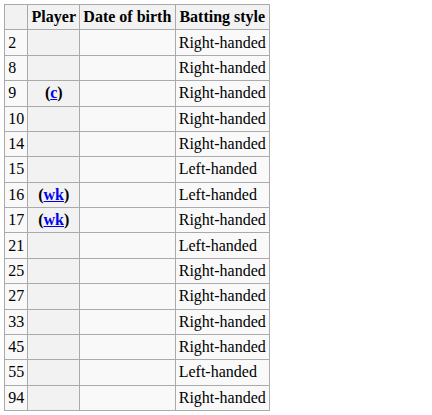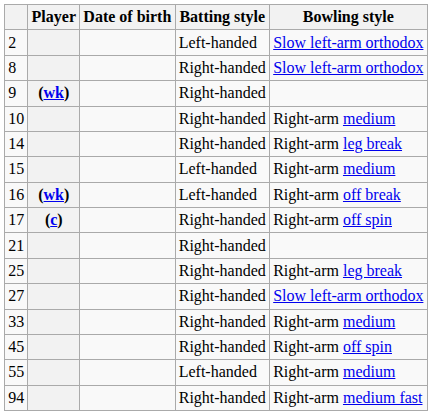+ column: Bowling style | Slow left-arm orthodox | Slow left-arm orthodox | Right-arm medium | Right-arm leg break | Right-arm medium | Right-arm off break | Right-arm off spin | Right-arm leg break | Slow left-arm orthodox | Right-arm medium | Right-arm off spin | Right-arm medium | Right-arm medium fast
2 | Batting style: Right-handed -> Left-handed
9 | Player: (c) -> (wk)
17 | Player: (wk) -> (c)
21 | Batting style: Left-handed -> Right-handed
